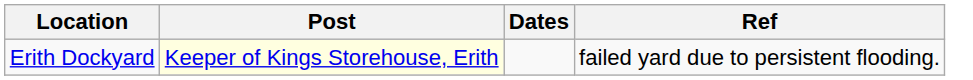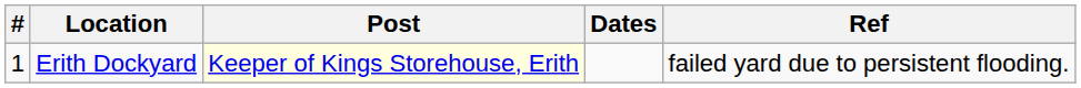+ column: # | 1
